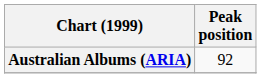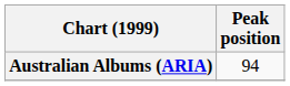Australian Albums (ARIA) | Peak position: 92 -> 94
